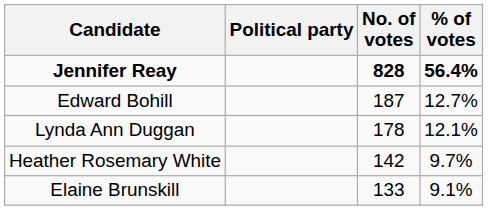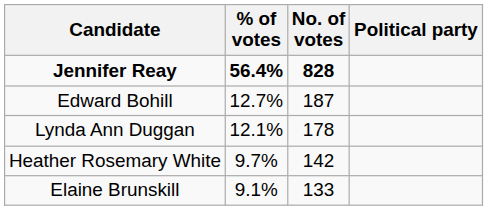columns swapped: Political party <-> % of votes
